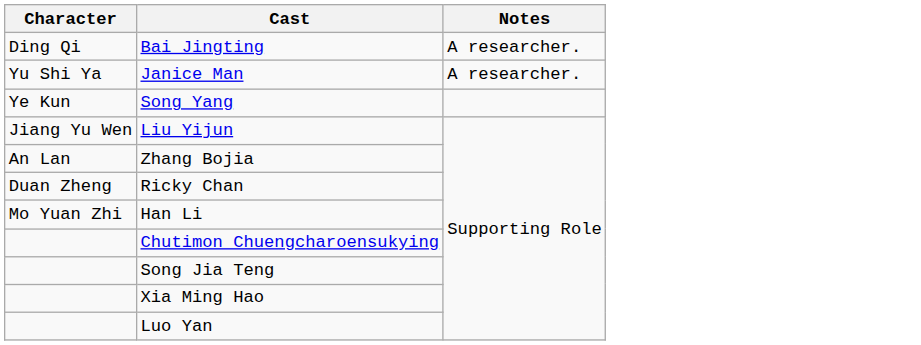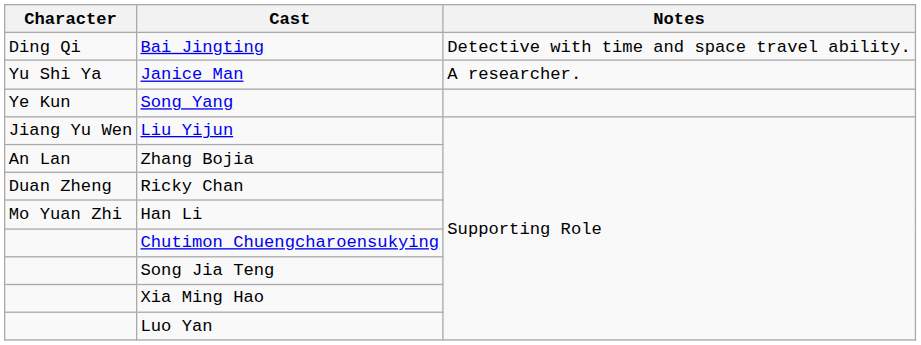Bai Jingting | Notes: A researcher. -> Detective with time and space travel ability.
